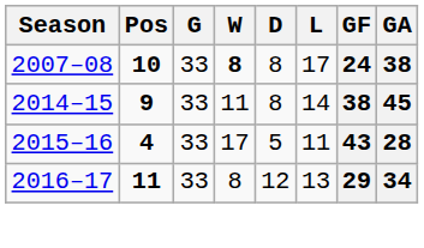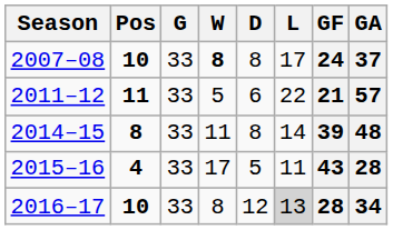2007–08 | GA: 38 -> 37
+ row: 2011–12 | 11 | 33 | 5 | 6 | 22 | 21 | 57
2014–15 | Pos: 9 -> 8
2014–15 | GF: 38 -> 39
2014–15 | GA: 45 -> 48
2016–17 | Pos: 11 -> 10
2016–17 | L: no background -> lightgrey background
2016–17 | GF: 29 -> 28
